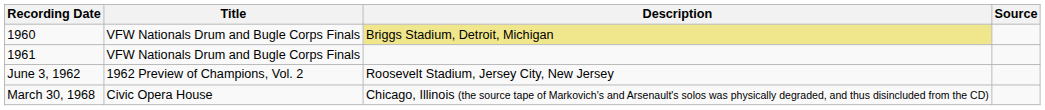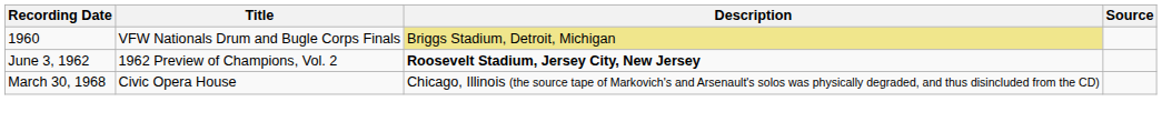- row: 1961 | VFW Nationals Drum and Bugle Corps Finals
June 3, 1962 | Description: normal -> bold
